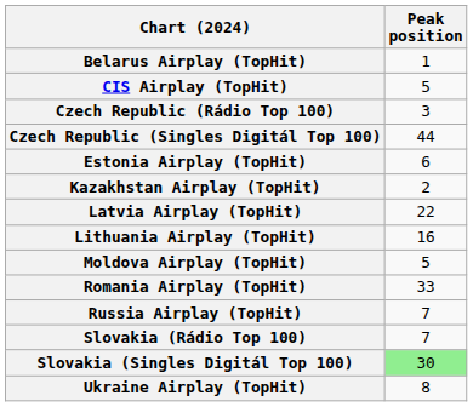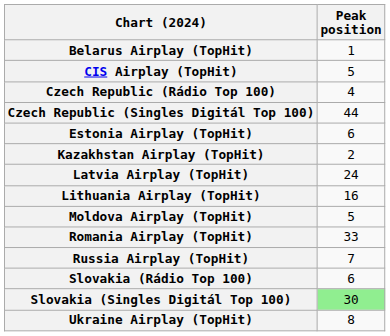Czech Republic (Rádio Top 100) | Peak position: 3 -> 4
Latvia Airplay (TopHit) | Peak position: 22 -> 24
Slovakia (Rádio Top 100) | Peak position: 7 -> 6
